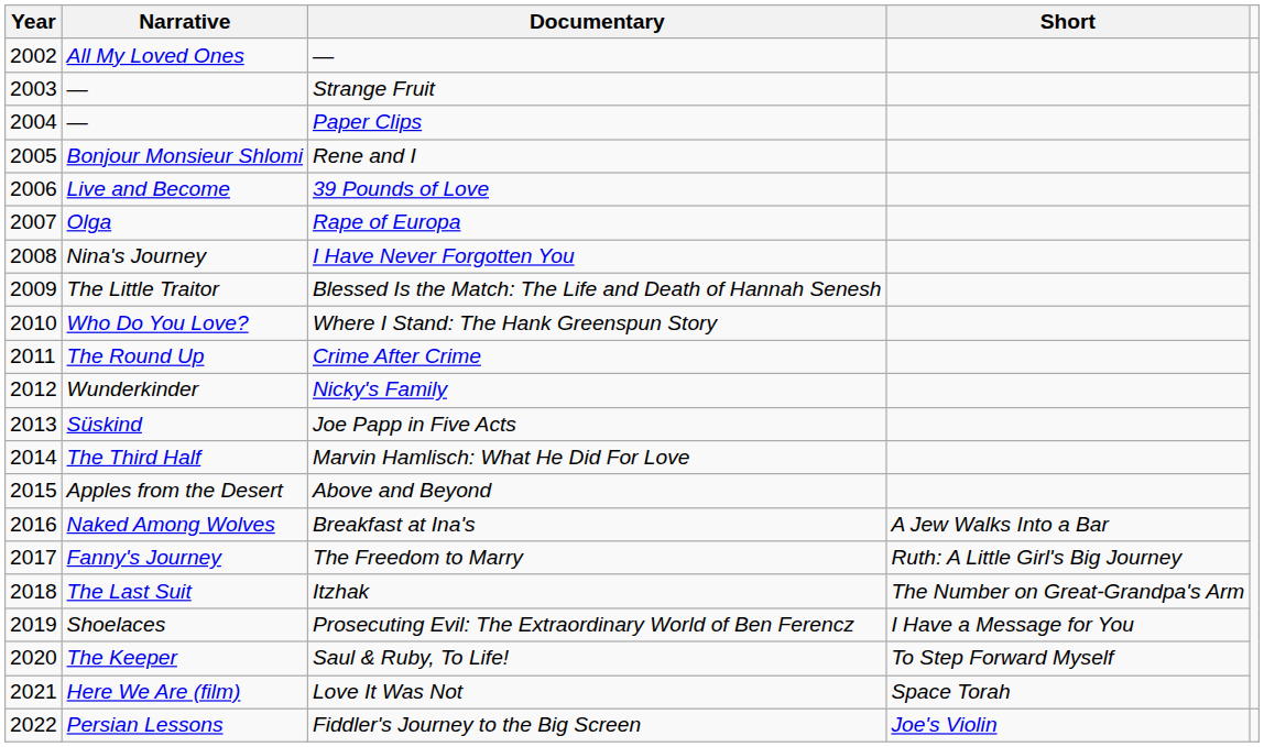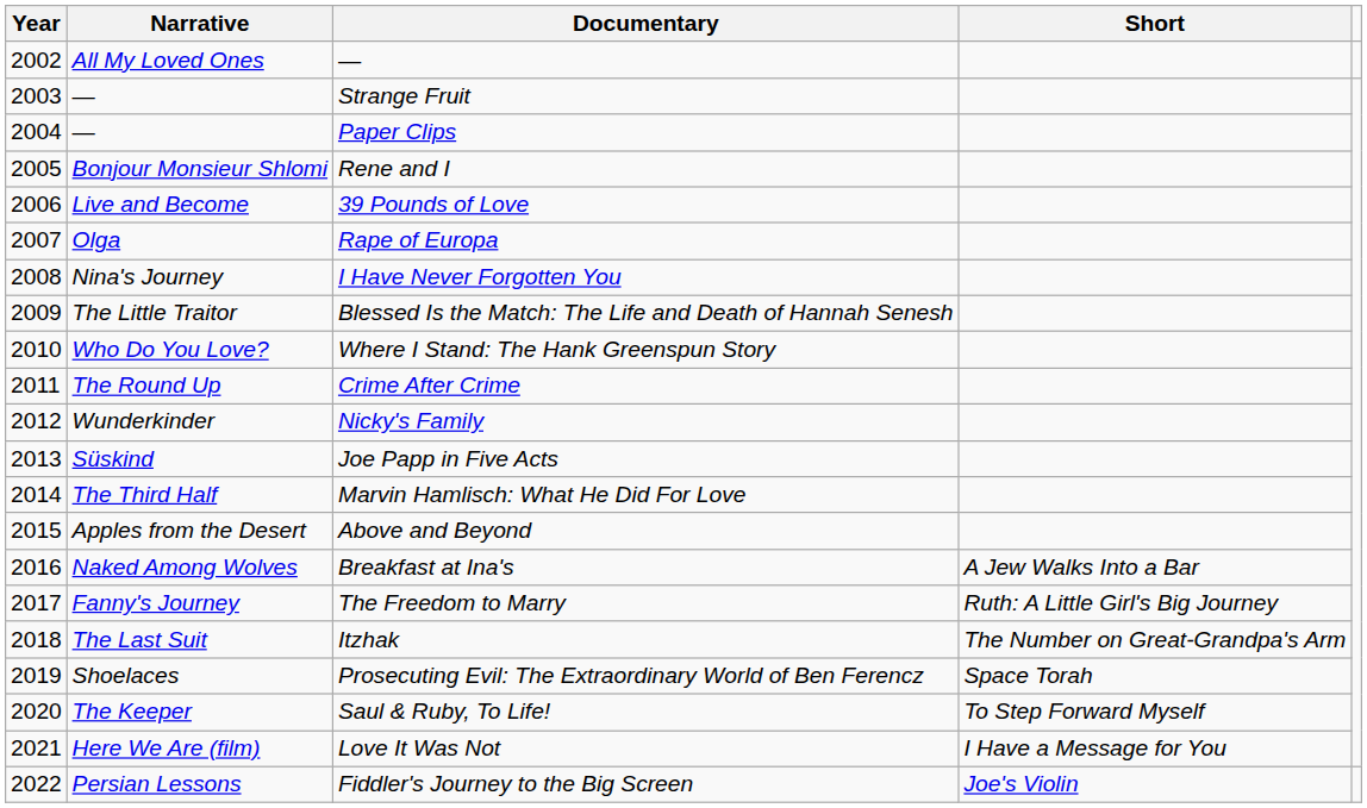Prosecuting Evil: The Extraordinary World of Ben Ferencz | Short: I Have a Message for You -> Space Torah
Love It Was Not | Short: Space Torah -> I Have a Message for You
